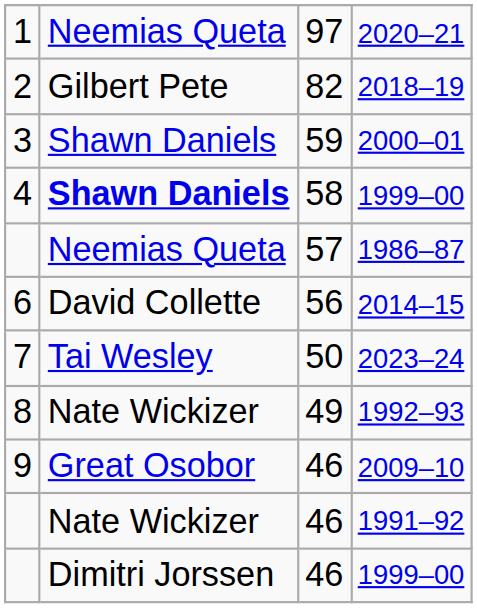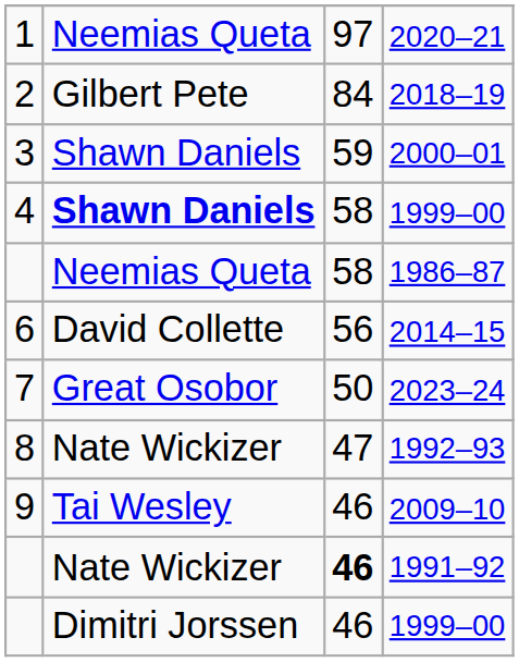2018–19 | column 3: 82 -> 84
1986–87 | column 3: 57 -> 58
2023–24 | column 2: Tai Wesley -> Great Osobor
1992–93 | column 3: 49 -> 47
2009–10 | column 2: Great Osobor -> Tai Wesley
1991–92 | column 3: normal -> bold
